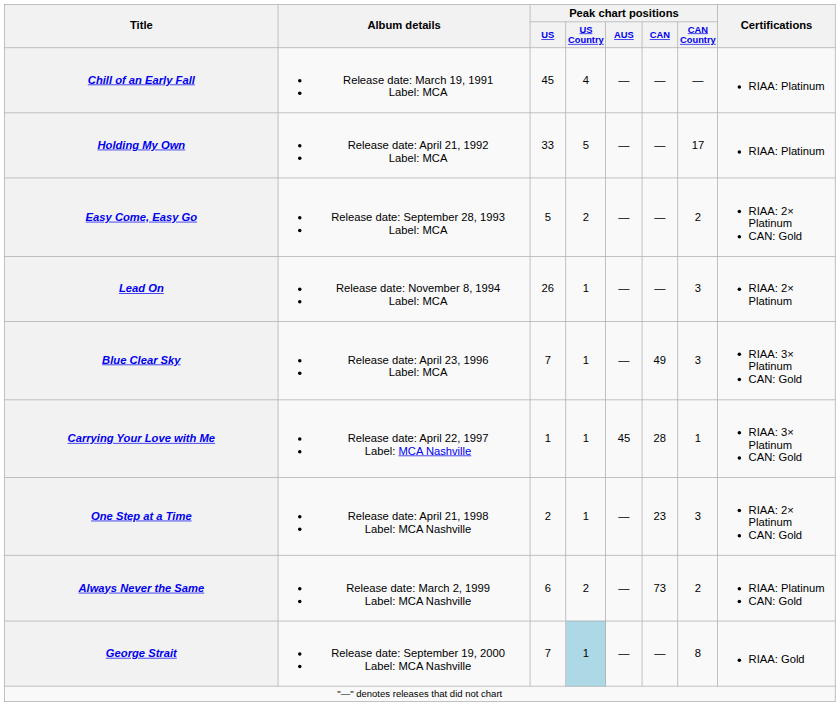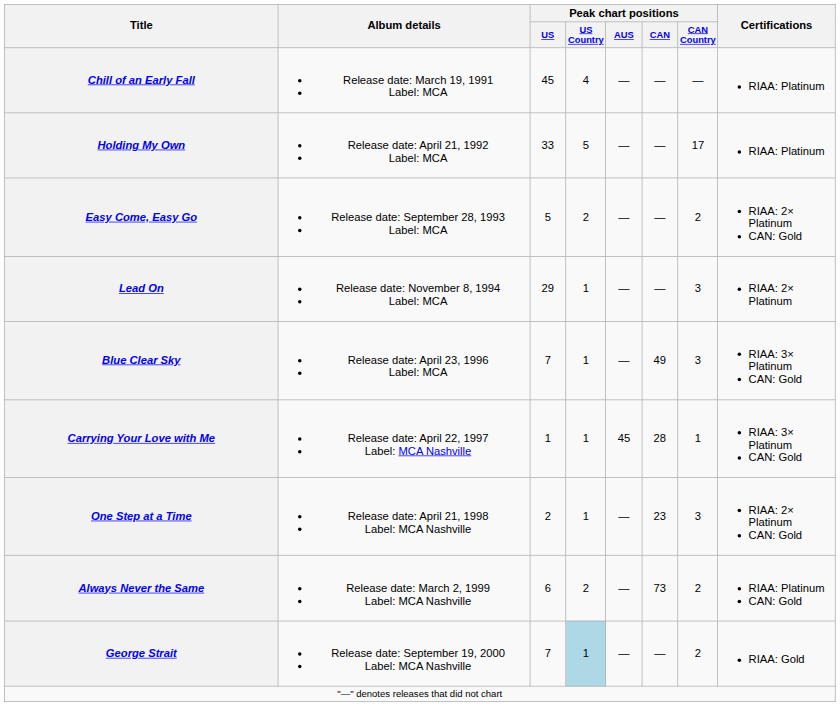Lead On | Peak chart positions / US: 26 -> 29
George Strait | Peak chart positions / CAN Country: 8 -> 2
